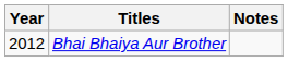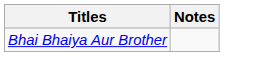- column: Year | 2012
